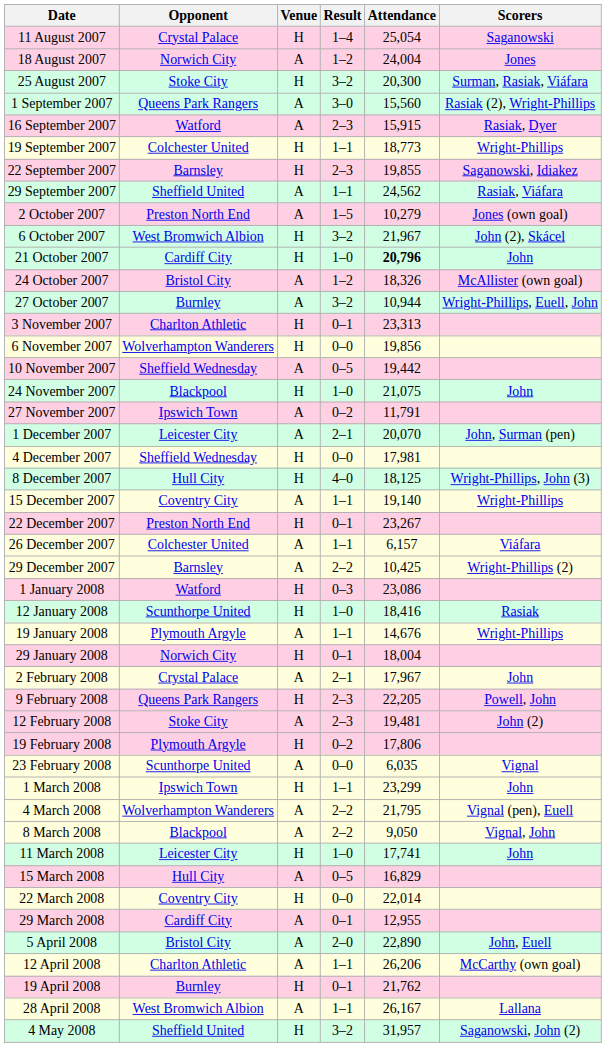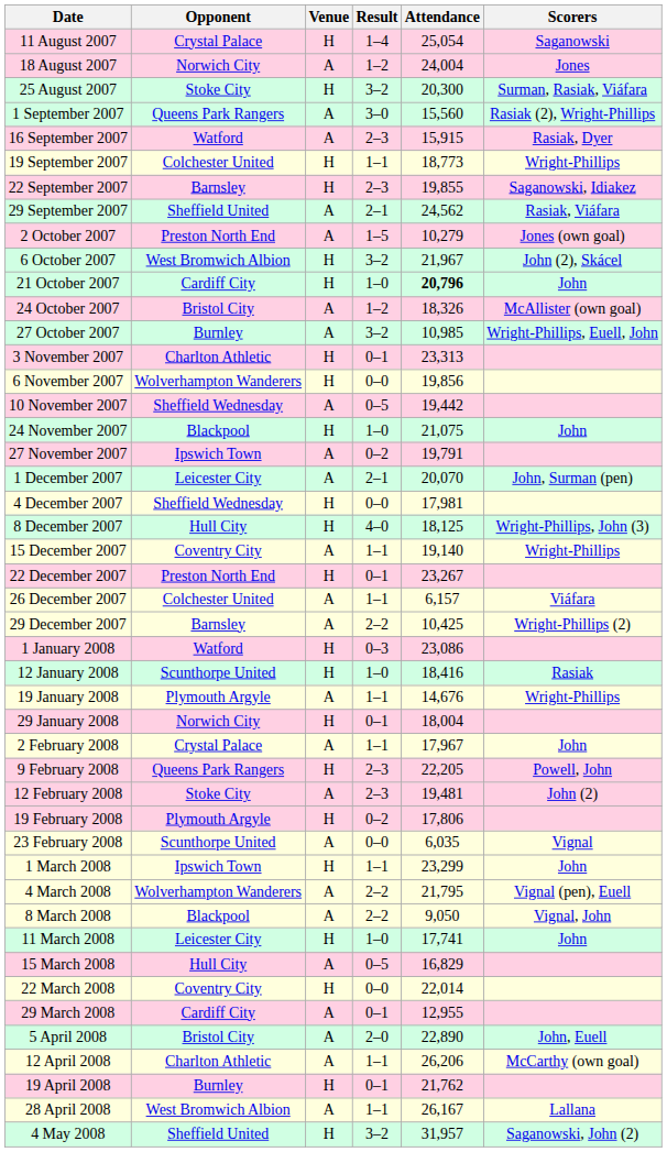29 September 2007 | Result: 1–1 -> 2–1
27 October 2007 | Attendance: 10,944 -> 10,985
27 November 2007 | Attendance: 11,791 -> 19,791
2 February 2008 | Result: 2–1 -> 1–1
